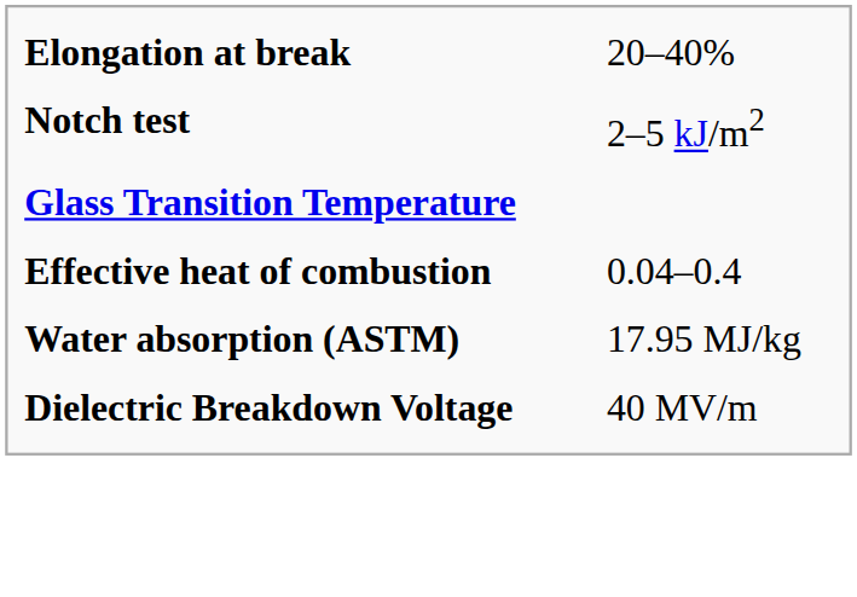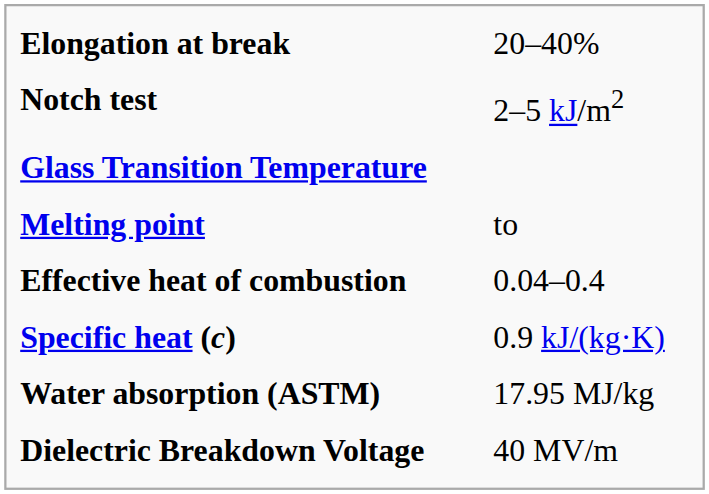+ row: Melting point | to
+ row: Specific heat (c) | 0.9 kJ/(kg·K)
